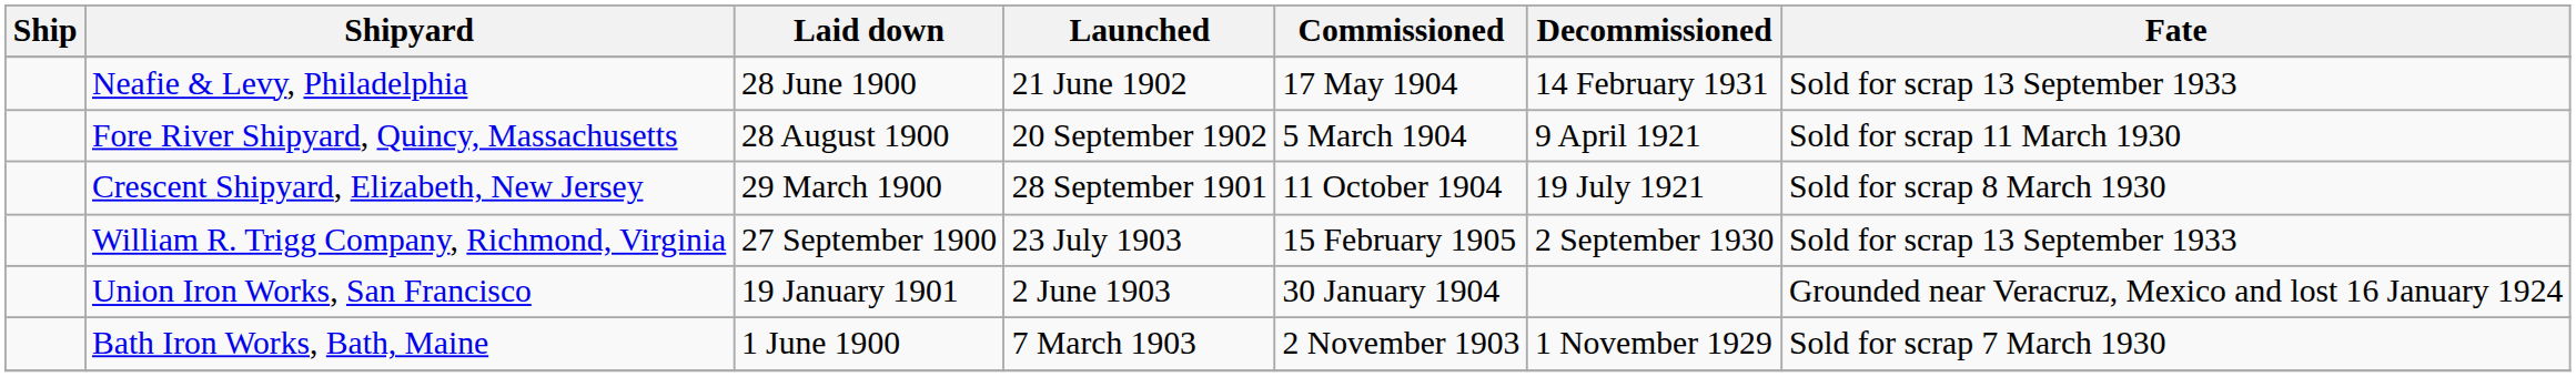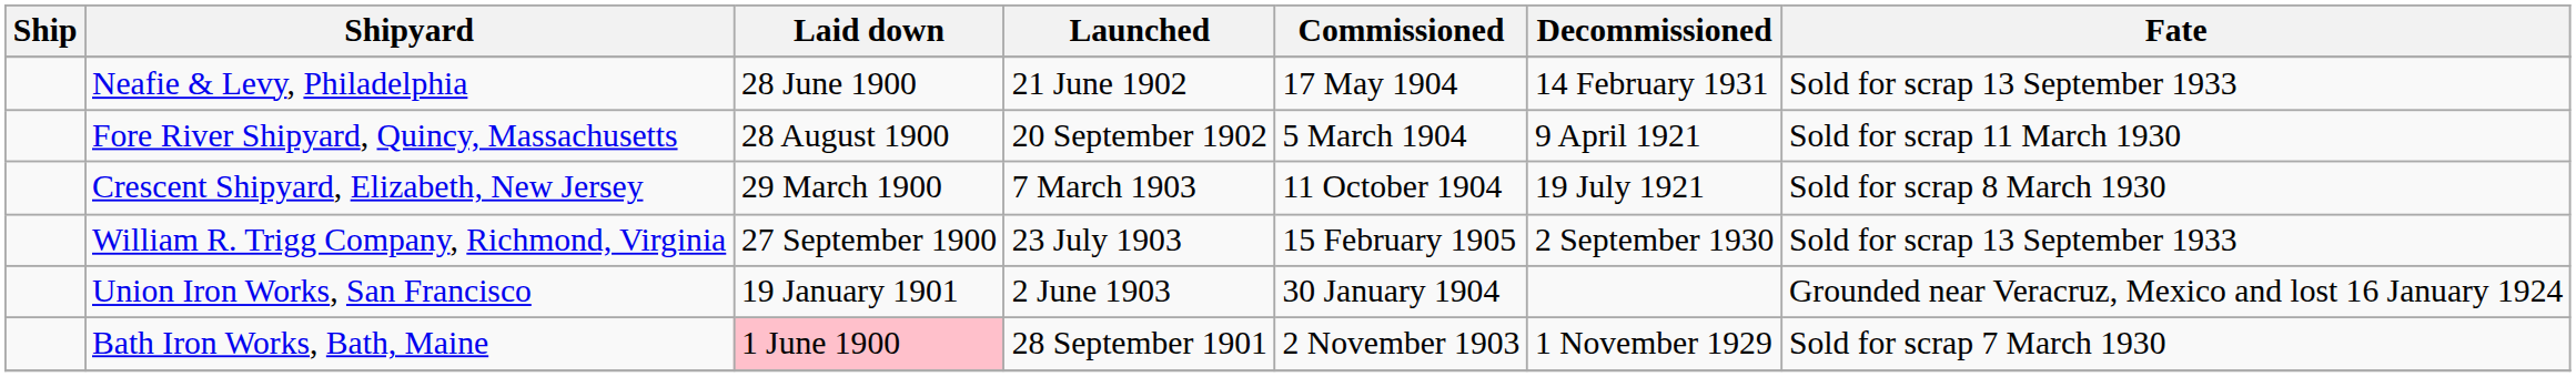Crescent Shipyard, Elizabeth, New Jersey | Launched: 28 September 1901 -> 7 March 1903
Bath Iron Works, Bath, Maine | Laid down: no background -> pink background
Bath Iron Works, Bath, Maine | Launched: 7 March 1903 -> 28 September 1901
